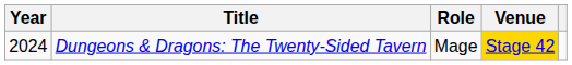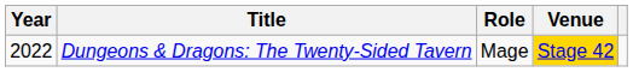Dungeons & Dragons: The Twenty-Sided Tavern | Year: 2024 -> 2022
